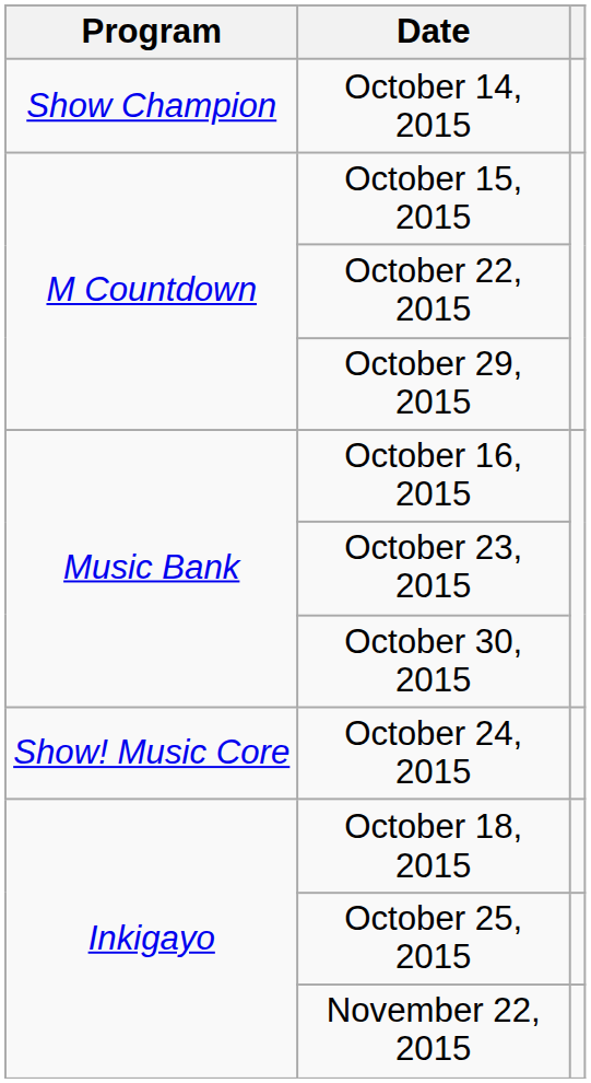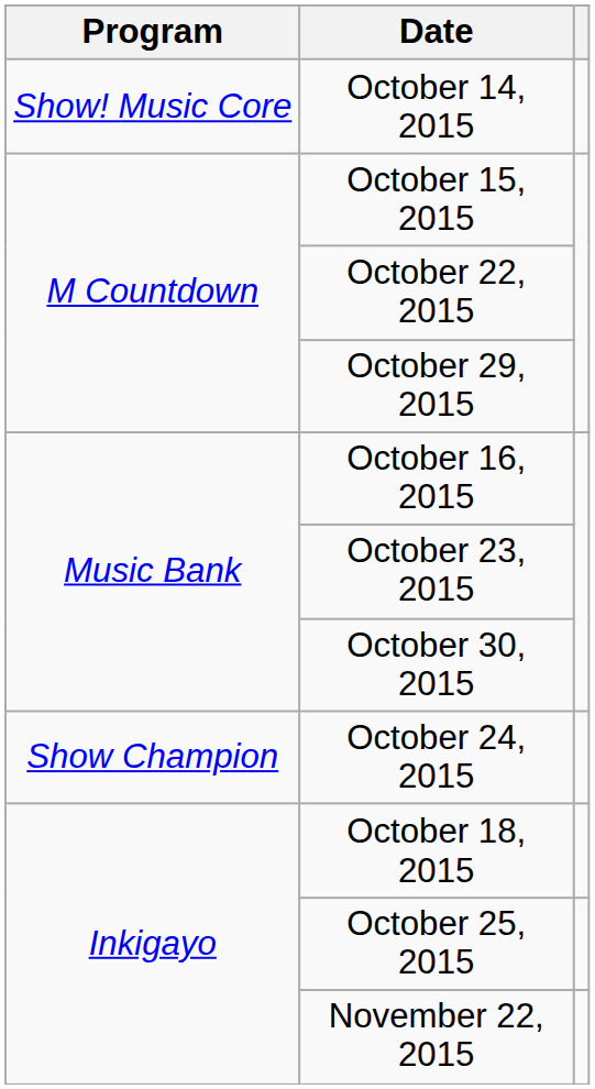October 14, 2015 | Program: Show Champion -> Show! Music Core
October 24, 2015 | Program: Show! Music Core -> Show Champion
